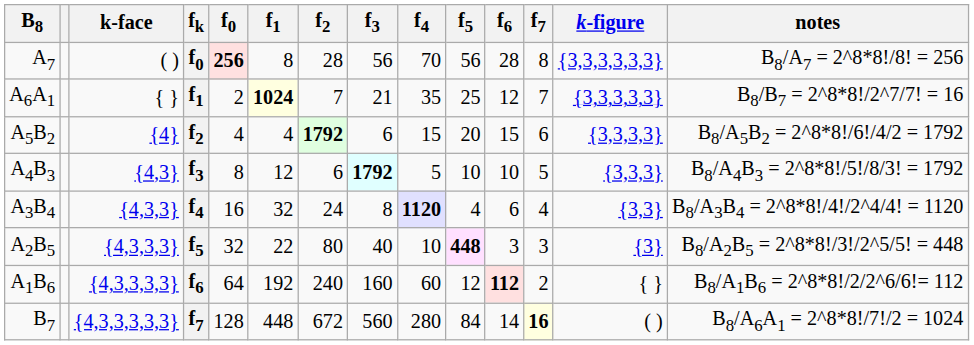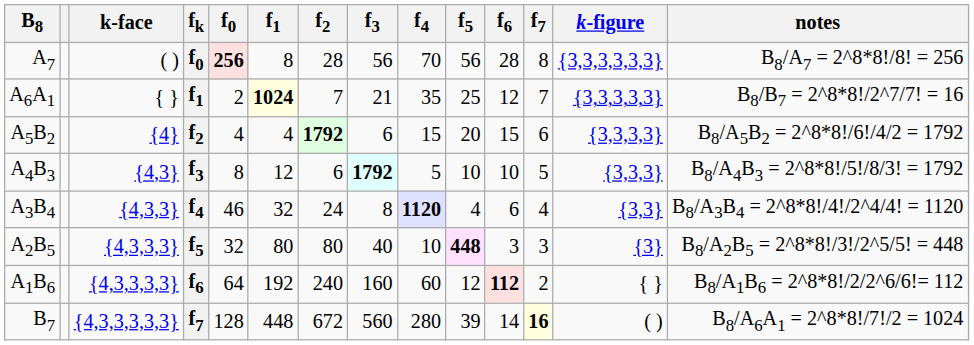A3B4 | f0: 16 -> 46
A2B5 | f1: 22 -> 80
B7 | f5: 84 -> 39
